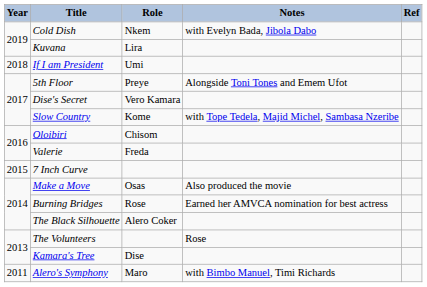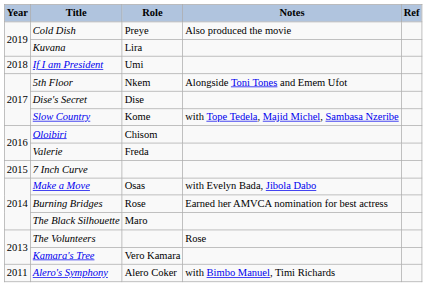Cold Dish | Role: Nkem -> Preye
Cold Dish | Notes: with Evelyn Bada, Jibola Dabo -> Also produced the movie
5th Floor | Role: Preye -> Nkem
Dise's Secret | Role: Vero Kamara -> Dise
Make a Move | Notes: Also produced the movie -> with Evelyn Bada, Jibola Dabo
The Black Silhouette | Role: Alero Coker -> Maro
Kamara's Tree | Role: Dise -> Vero Kamara
Alero's Symphony | Role: Maro -> Alero Coker
